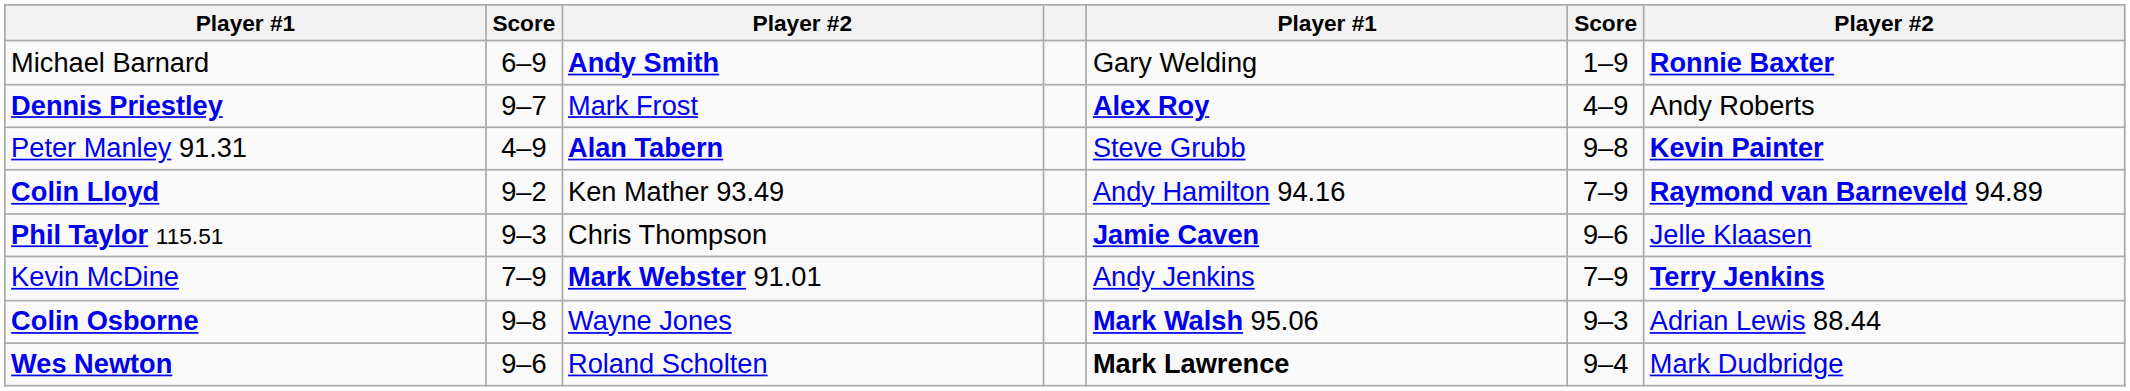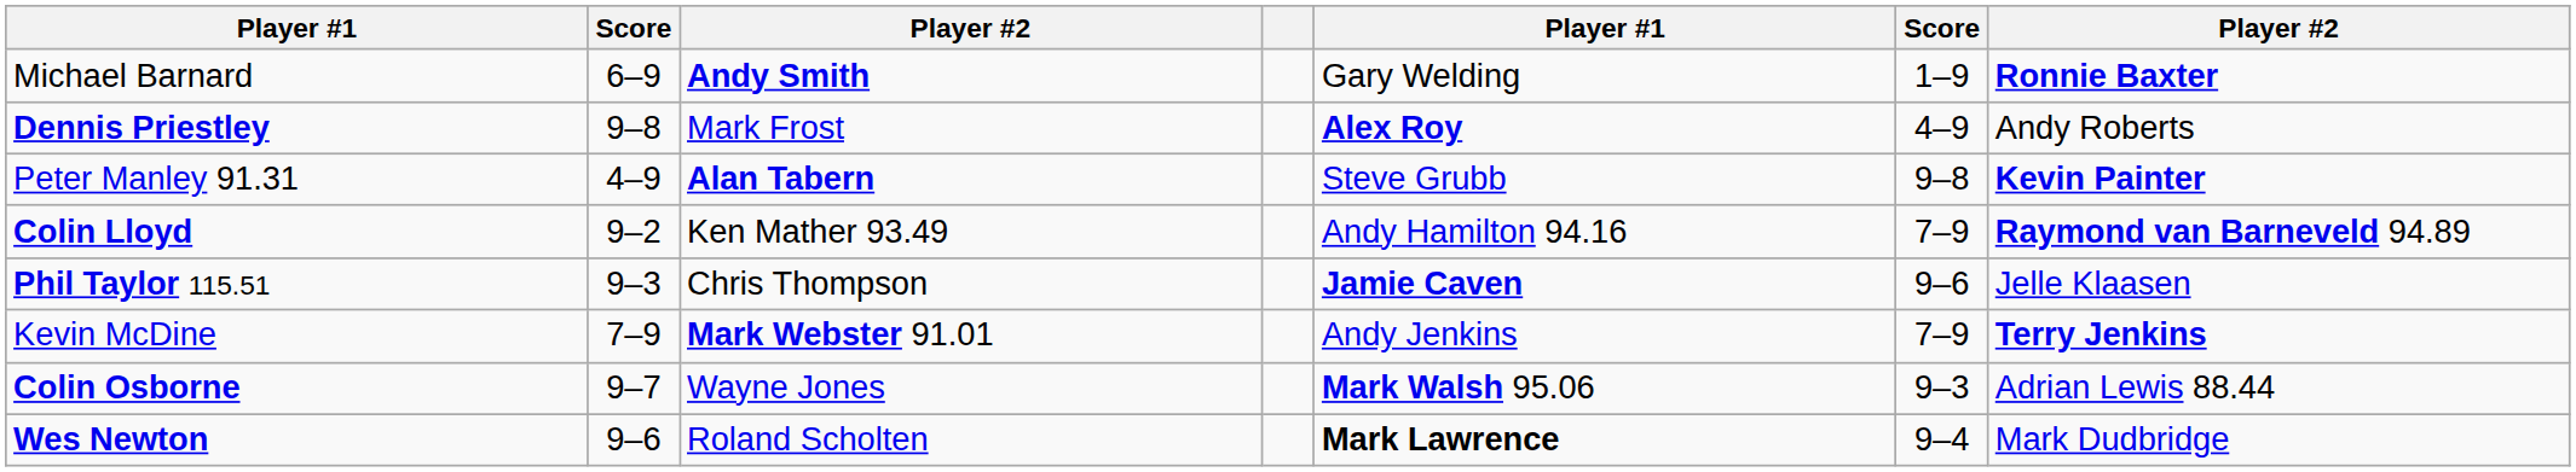Dennis Priestley | column 2: 9–7 -> 9–8
Colin Osborne | column 2: 9–8 -> 9–7
